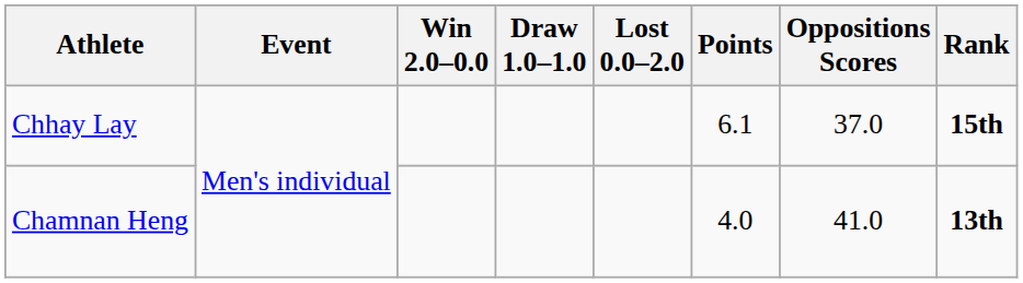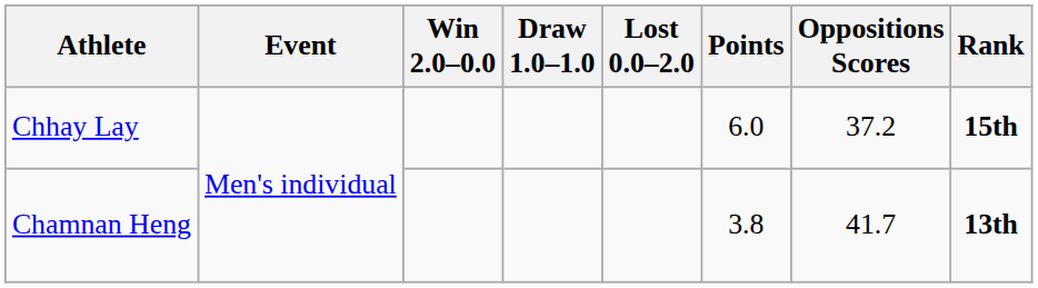Chhay Lay | Points: 6.1 -> 6.0
Chhay Lay | Oppositions Scores: 37.0 -> 37.2
Chamnan Heng | Points: 4.0 -> 3.8
Chamnan Heng | Oppositions Scores: 41.0 -> 41.7
